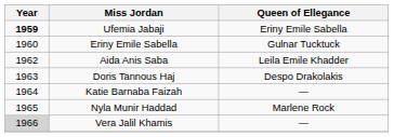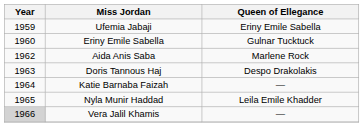Ufemia Jabaji | Year: bold -> normal
Aida Anis Saba | Queen of Ellegance: Leila Emile Khadder -> Marlene Rock
Nyla Munir Haddad | Queen of Ellegance: Marlene Rock -> Leila Emile Khadder
